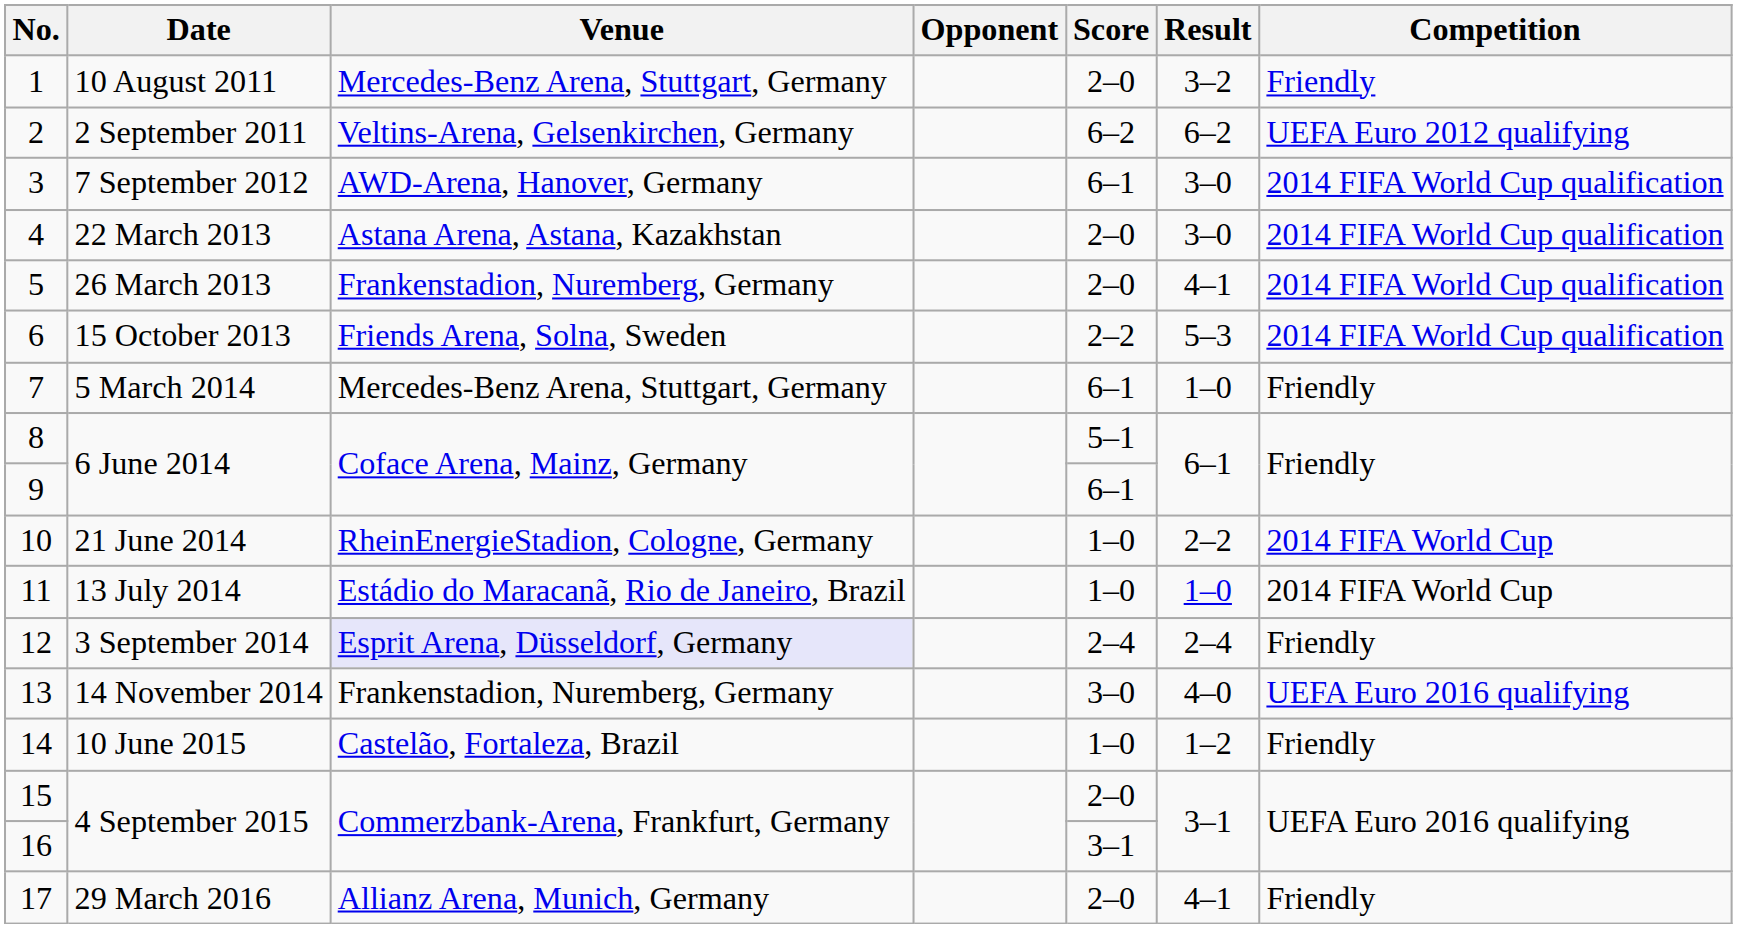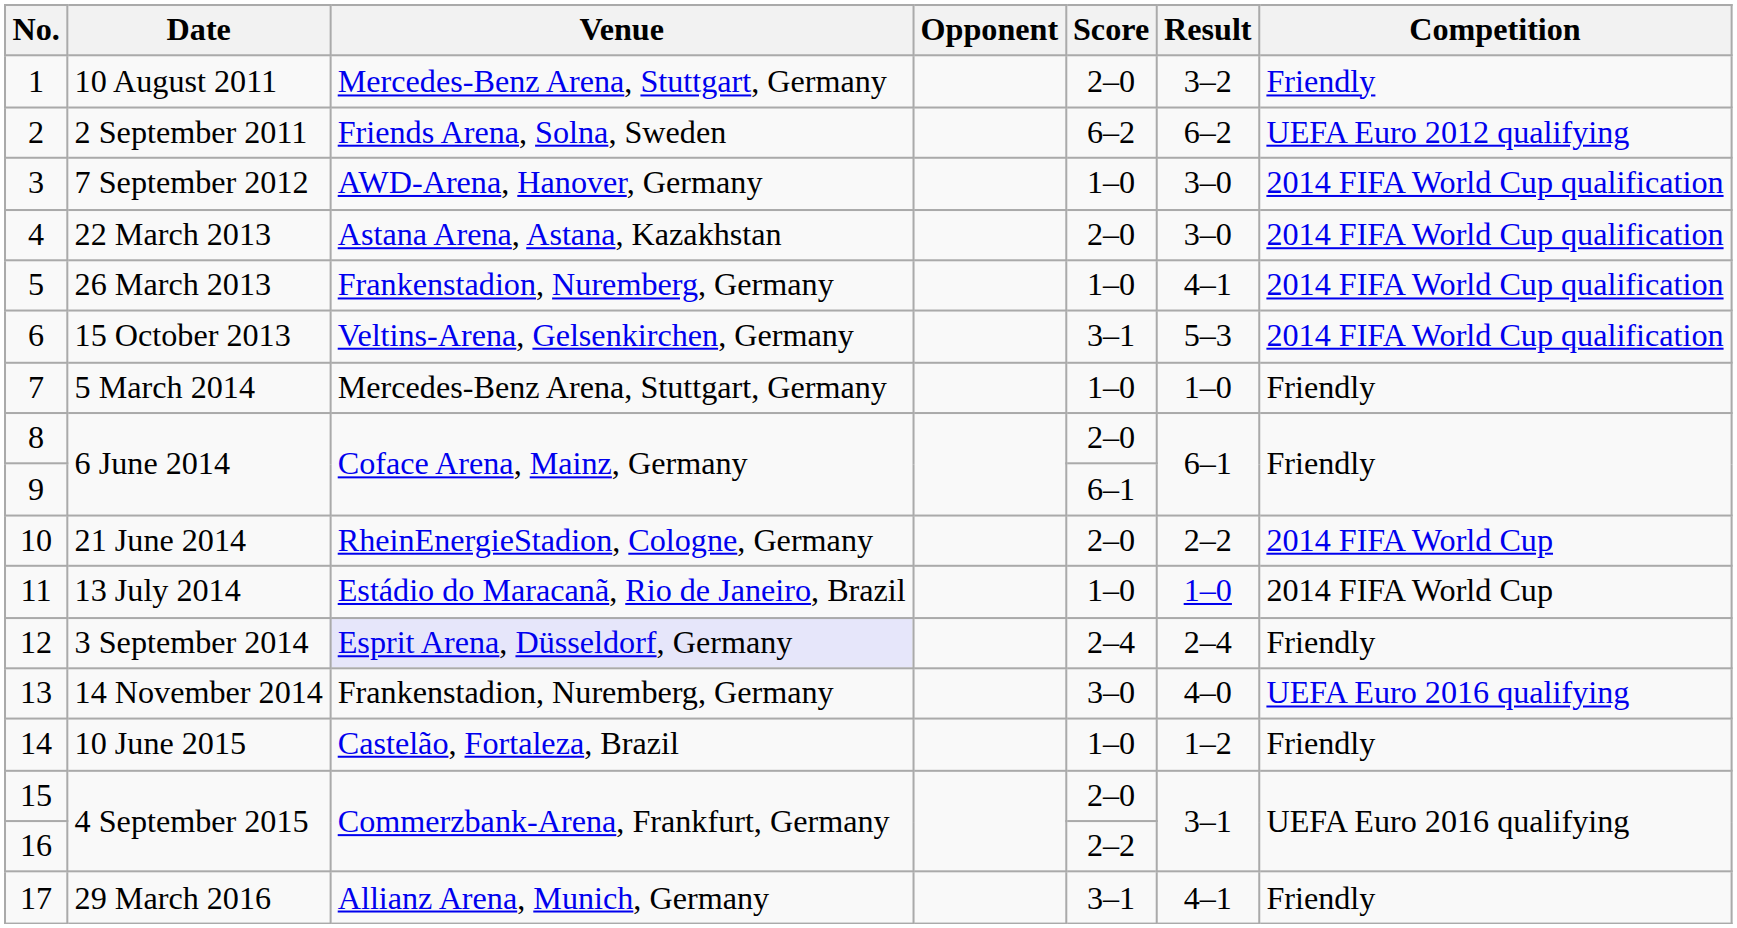2 | Venue: Veltins-Arena, Gelsenkirchen, Germany -> Friends Arena, Solna, Sweden
3 | Score: 6–1 -> 1–0
5 | Score: 2–0 -> 1–0
6 | Venue: Friends Arena, Solna, Sweden -> Veltins-Arena, Gelsenkirchen, Germany
6 | Score: 2–2 -> 3–1
7 | Score: 6–1 -> 1–0
8 | Score: 5–1 -> 2–0
10 | Score: 1–0 -> 2–0
16 | Score: 3–1 -> 2–2
17 | Score: 2–0 -> 3–1
